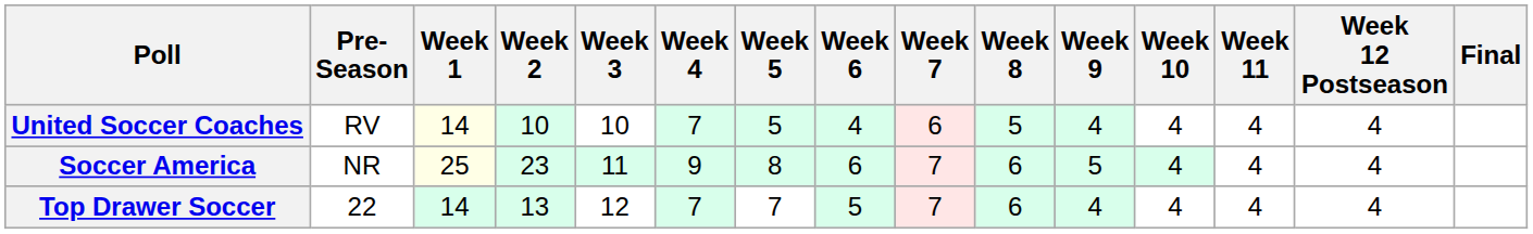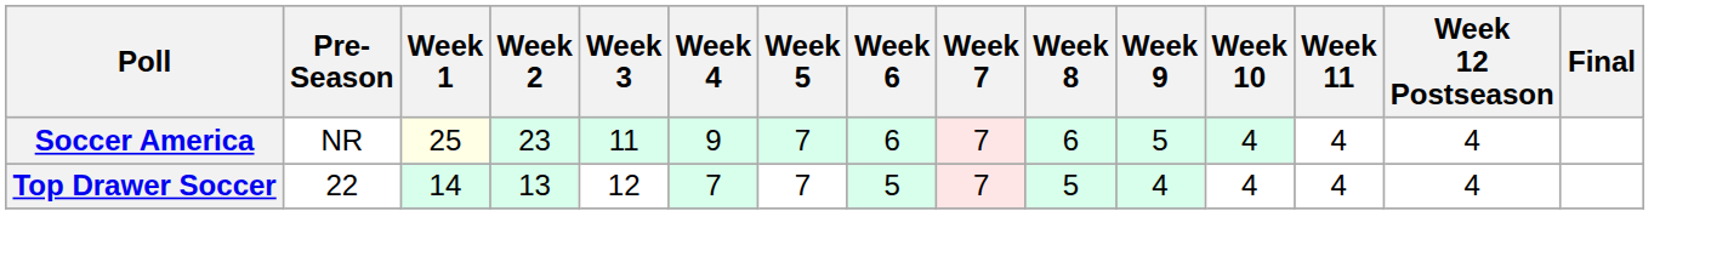- row: United Soccer Coaches | RV | 14 | 10 | 10 | 7 | 5 | 4 | 6 | 5 | 4 | 4 | 4 | 4
Soccer America | Week 5: 8 -> 7
Top Drawer Soccer | Week 8: 6 -> 5
